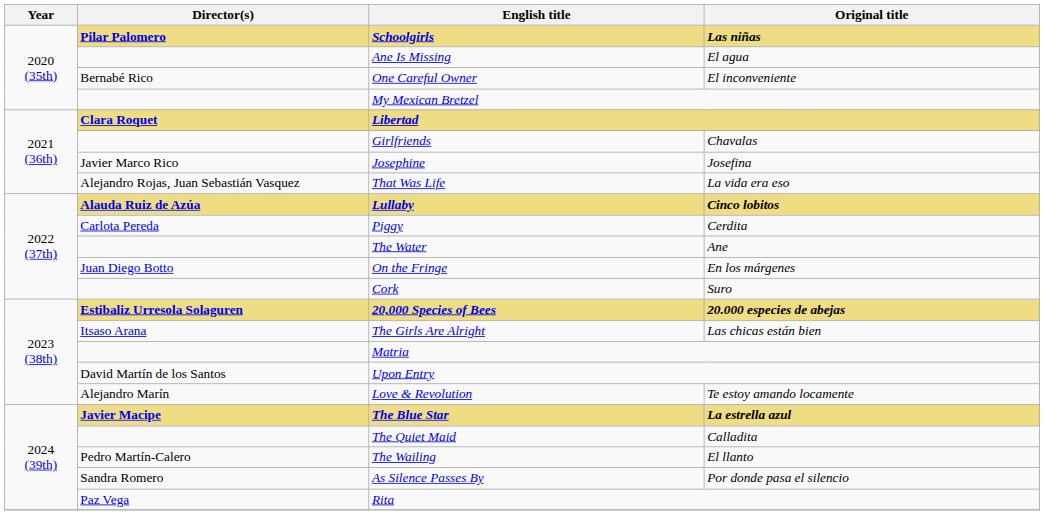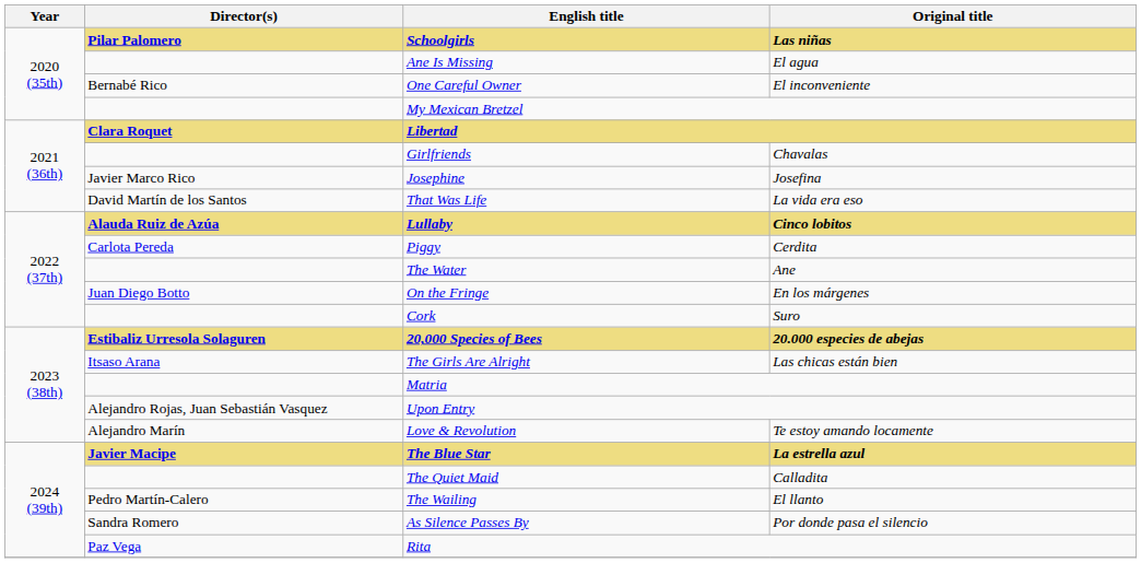That Was Life | Director(s): Alejandro Rojas, Juan Sebastián Vasquez -> David Martín de los Santos
Upon Entry | Director(s): David Martín de los Santos -> Alejandro Rojas, Juan Sebastián Vasquez
